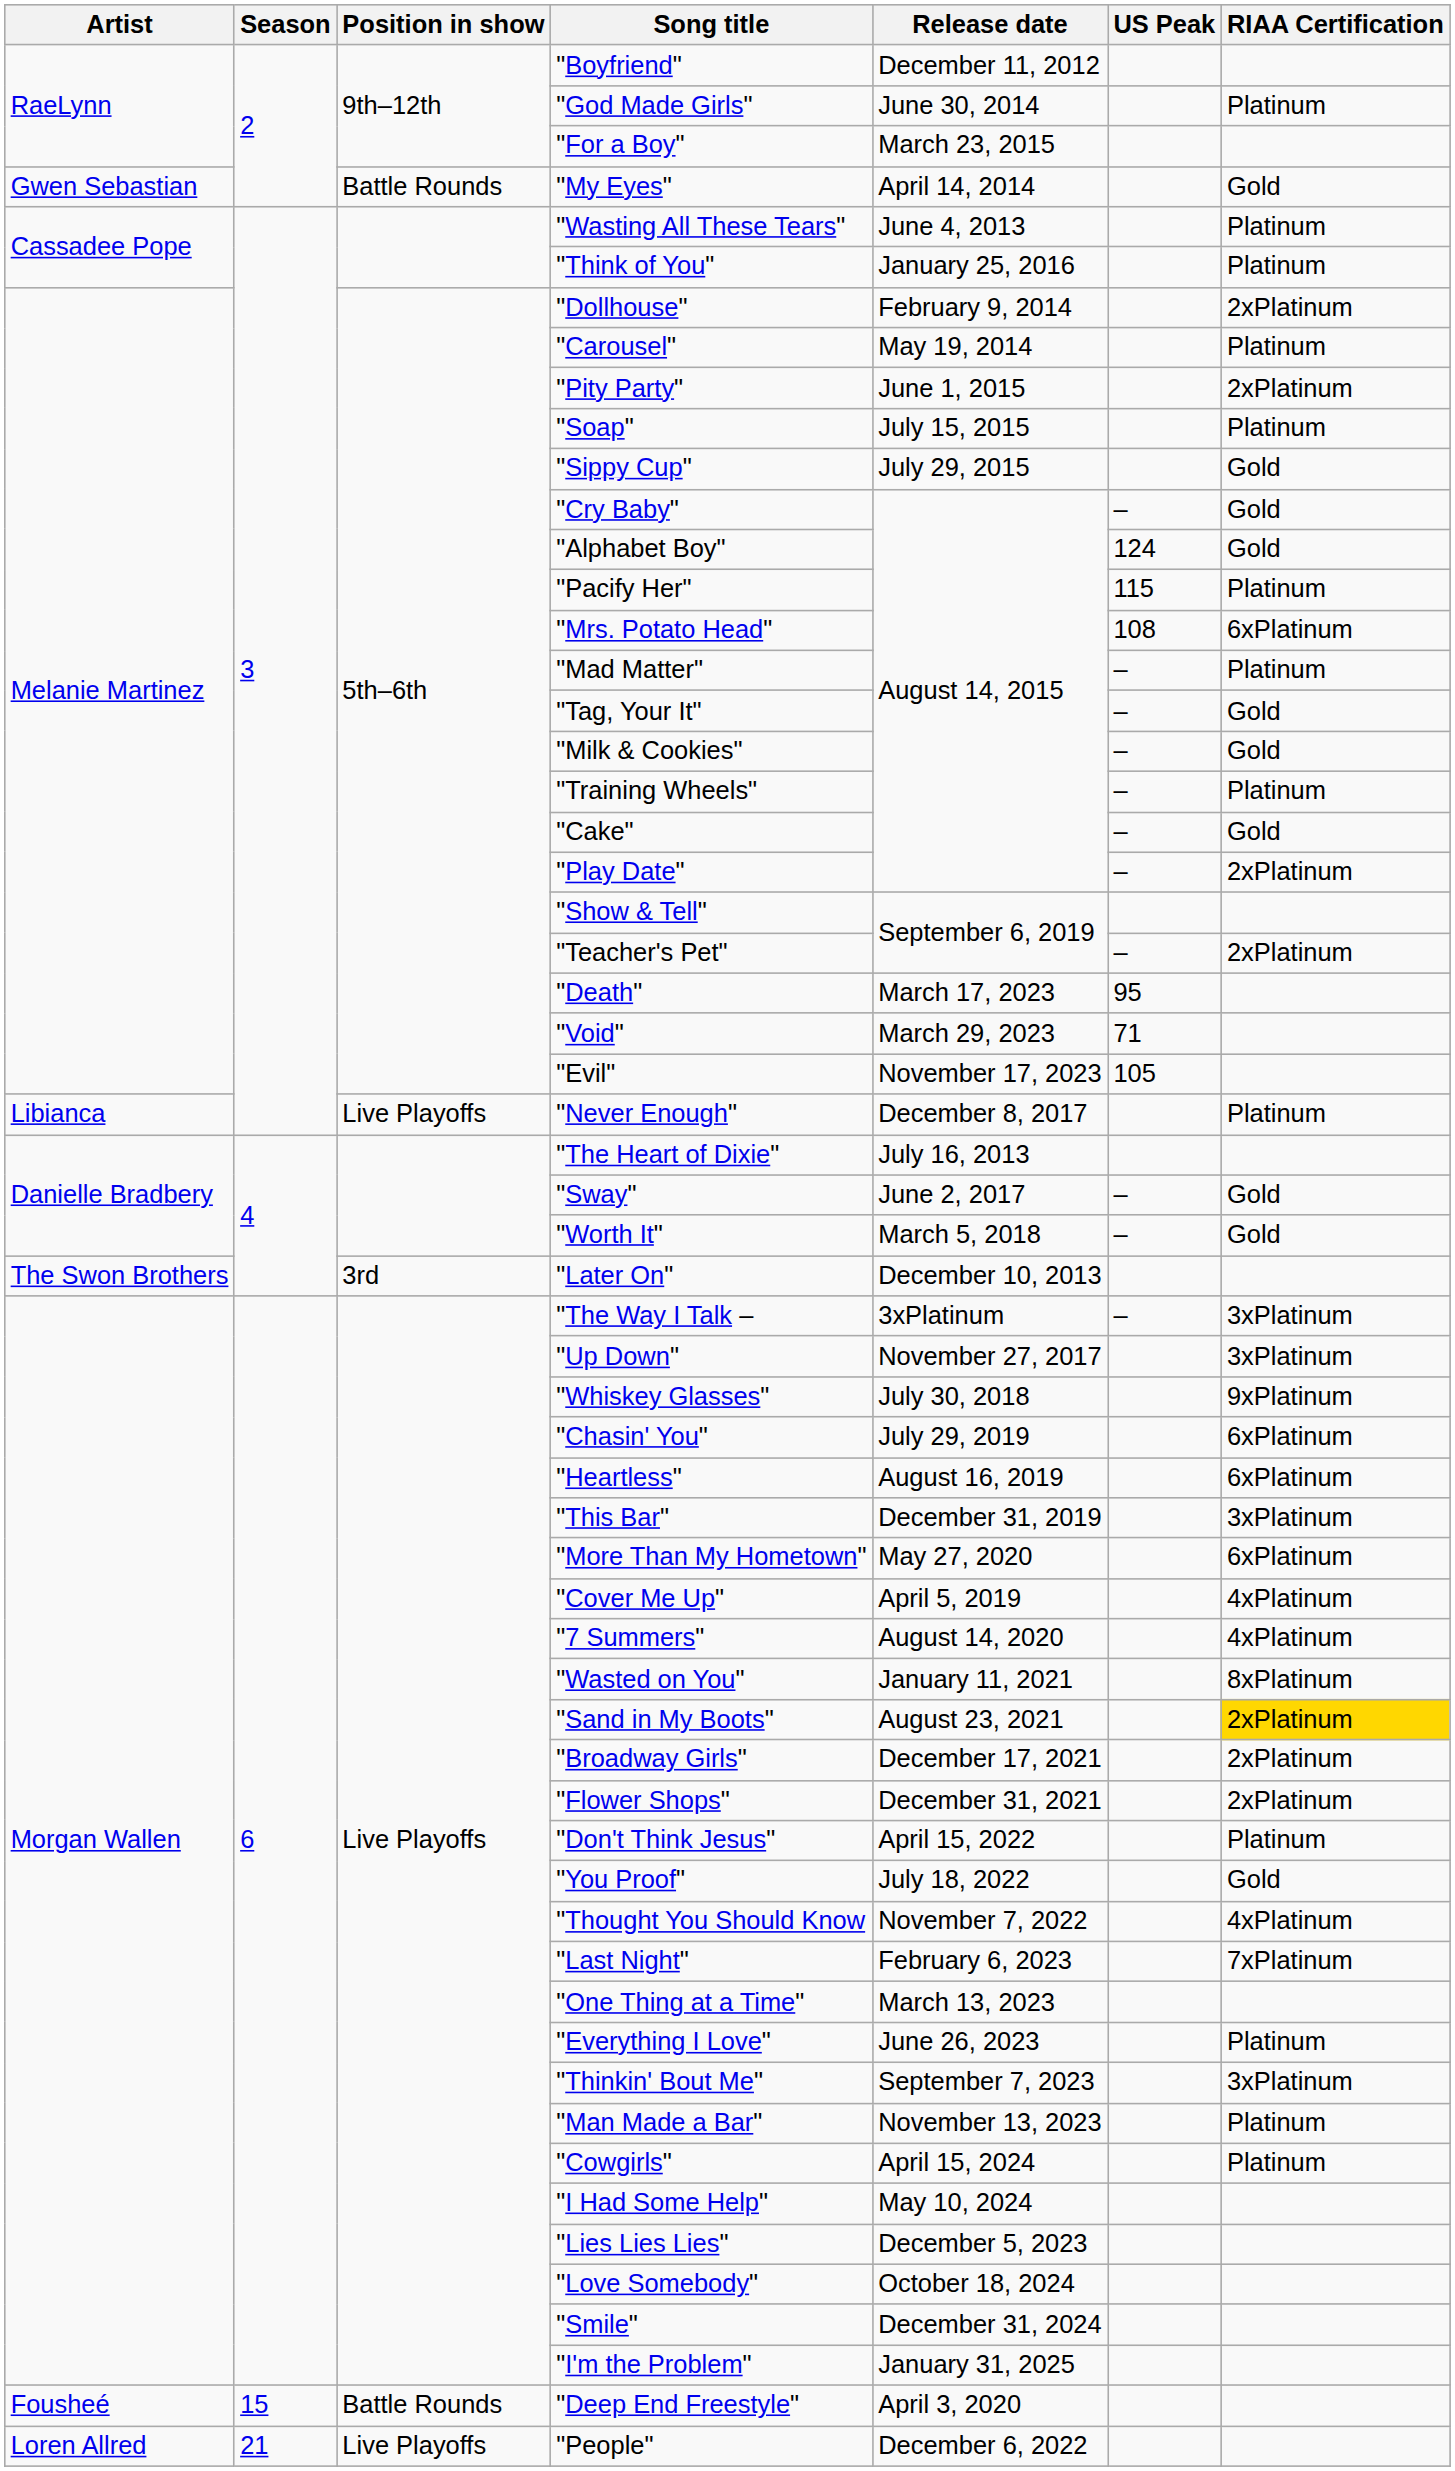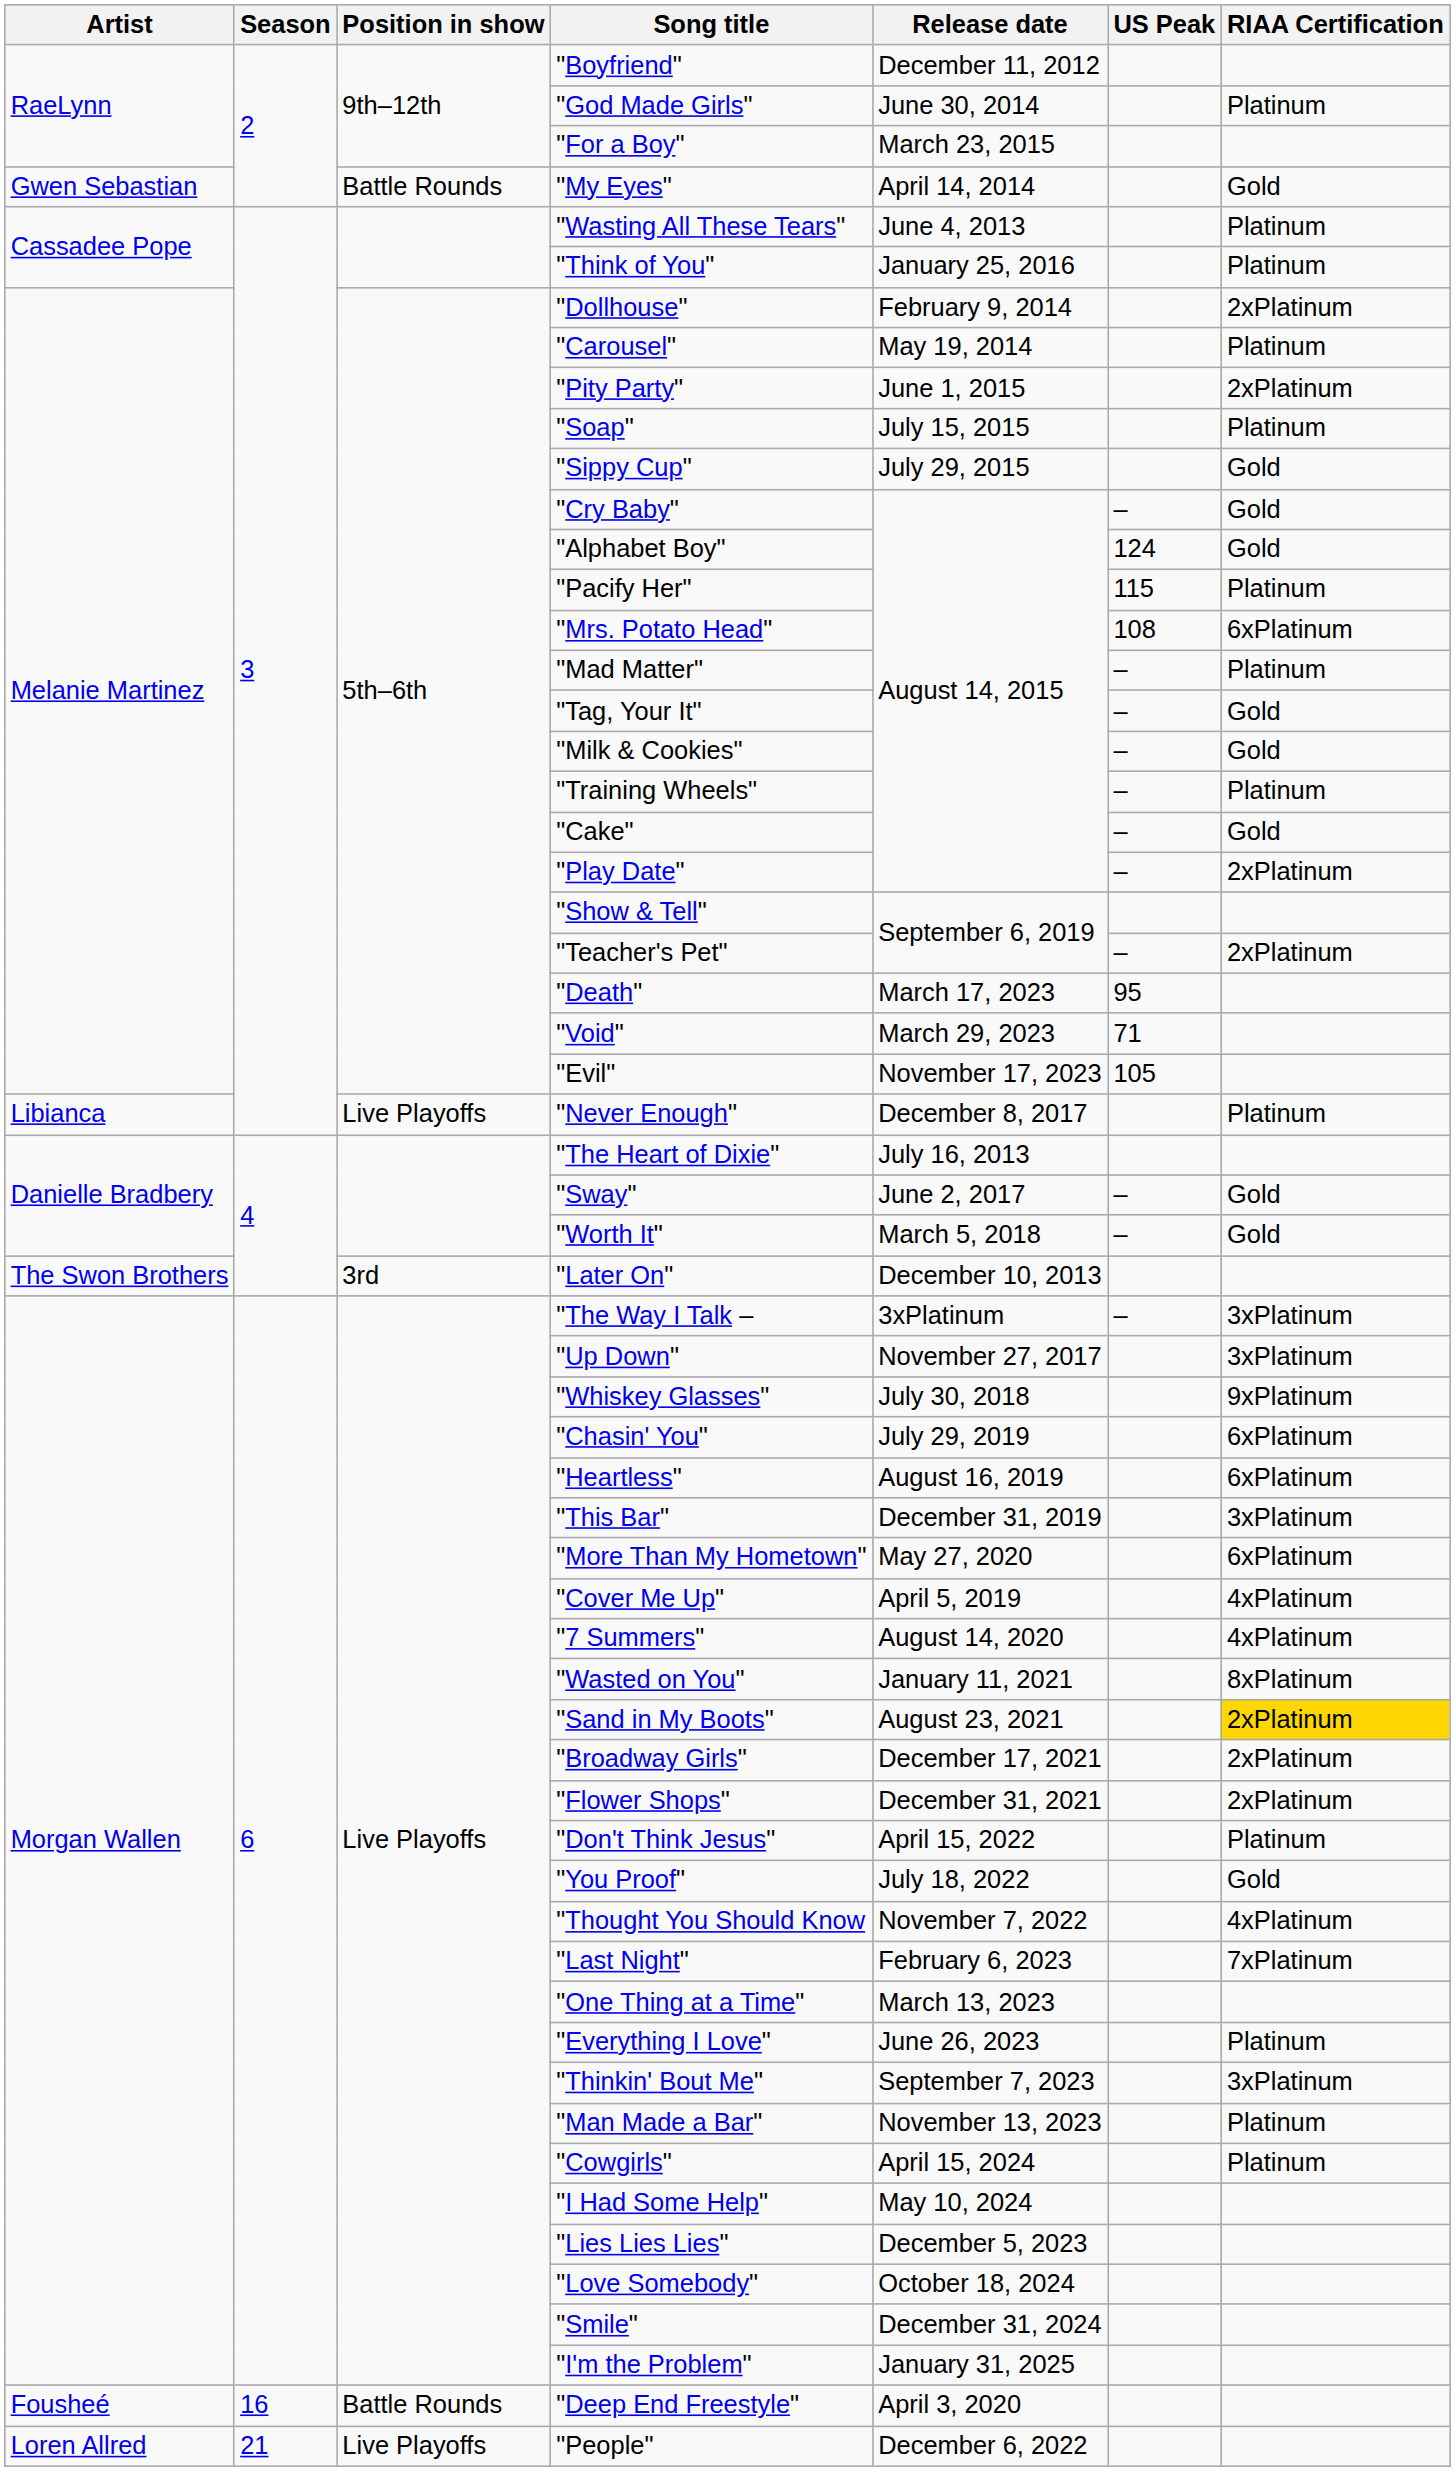"Deep End Freestyle" | Season: 15 -> 16
